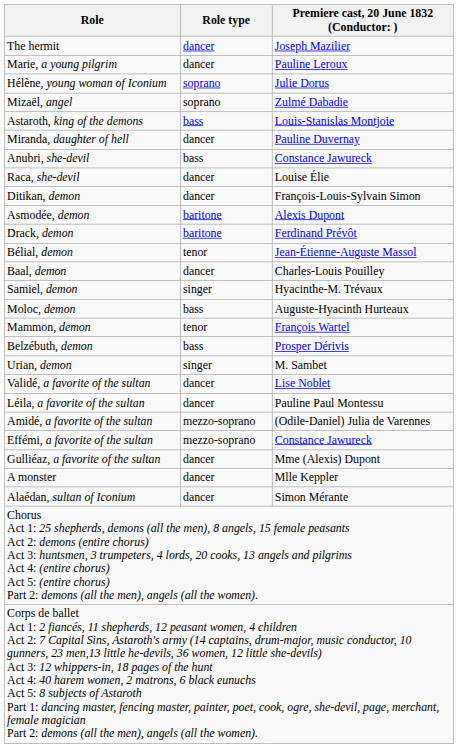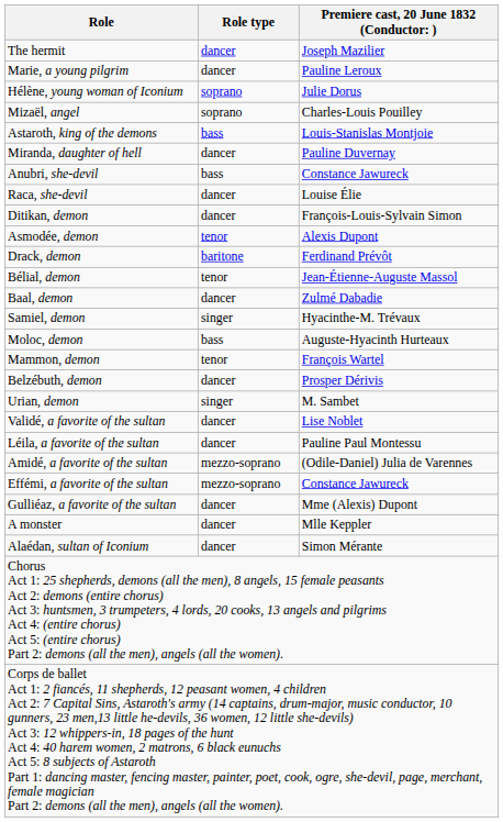Mizaël, angel | column 3: Zulmé Dabadie -> Charles-Louis Pouilley
Asmodée, demon | Role type: baritone -> tenor
Baal, demon | column 3: Charles-Louis Pouilley -> Zulmé Dabadie
Belzébuth, demon | Role type: bass -> dancer
